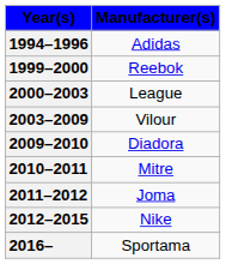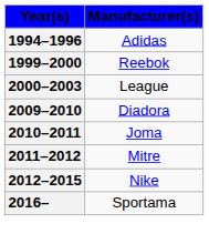- row: 2003–2009 | Vilour
2010–2011 | Manufacturer(s): Mitre -> Joma
2011–2012 | Manufacturer(s): Joma -> Mitre
